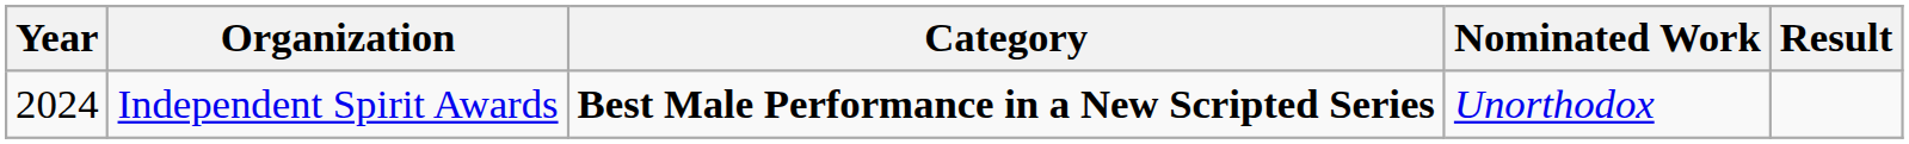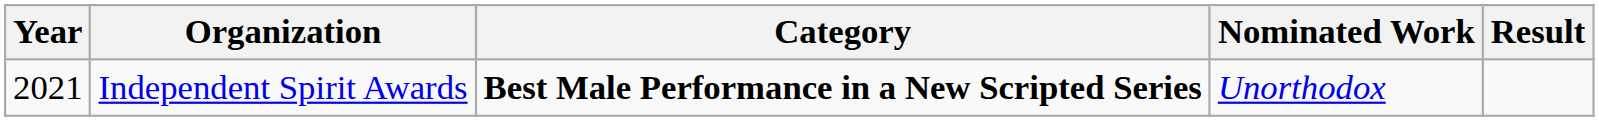Independent Spirit Awards | Year: 2024 -> 2021
